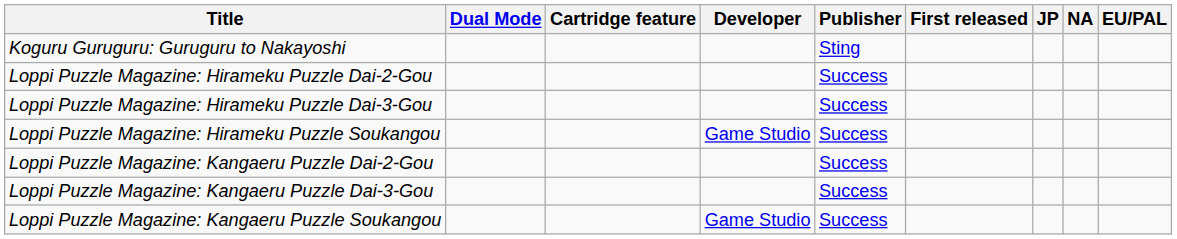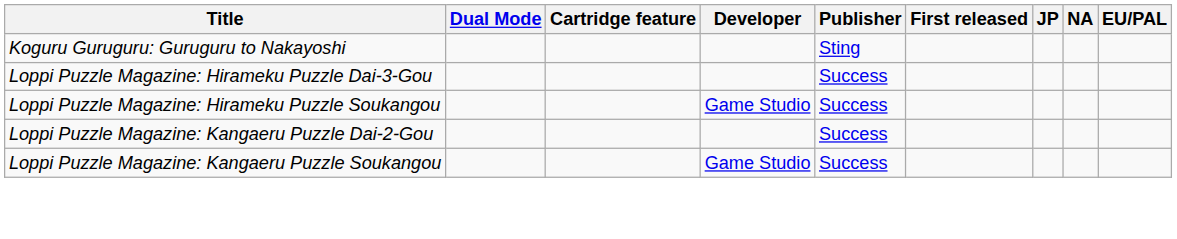- row: Loppi Puzzle Magazine: Hirameku Puzzle Dai-2-Gou | Success
- row: Loppi Puzzle Magazine: Kangaeru Puzzle Dai-3-Gou | Success
